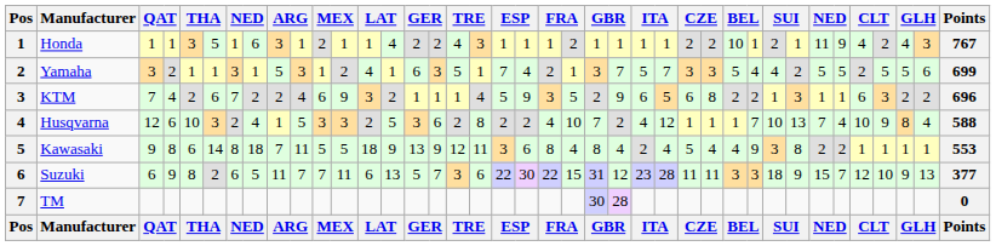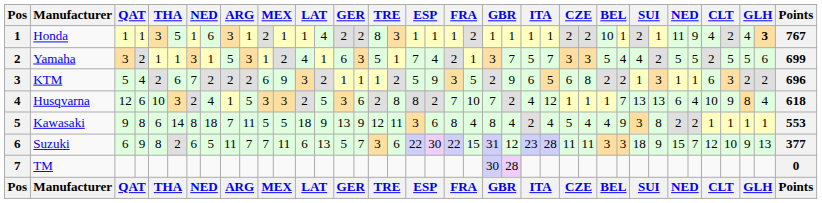Honda | column 17: 4 -> 8
Honda | column 38: normal -> bold
KTM | column 3: 7 -> 5
KTM | column 10: 4 -> 2
KTM | column 18: 4 -> 2
Husqvarna | column 19: 2 -> 8
Husqvarna | column 21: 4 -> 7
Husqvarna | column 31: 10 -> 13
Husqvarna | column 33: 7 -> 6
Husqvarna | Points: 588 -> 618
